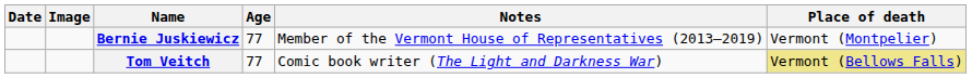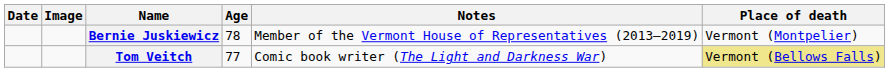Bernie Juskiewicz | Age: 77 -> 78
